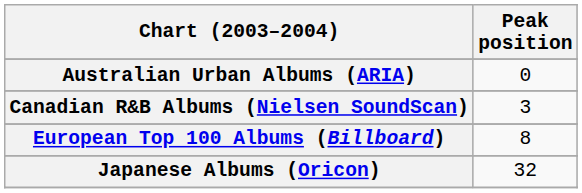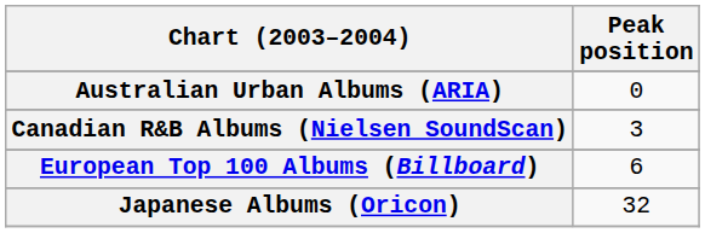European Top 100 Albums (Billboard) | Peak position: 8 -> 6
